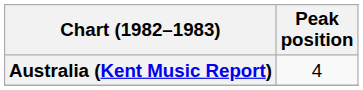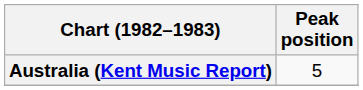Australia (Kent Music Report) | Peak position: 4 -> 5
